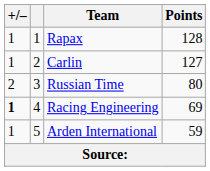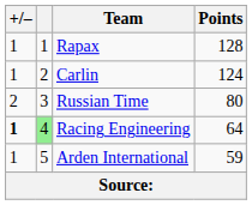Carlin | Points: 127 -> 124
Racing Engineering | column 2: no background -> lightgreen background
Racing Engineering | Points: 69 -> 64
